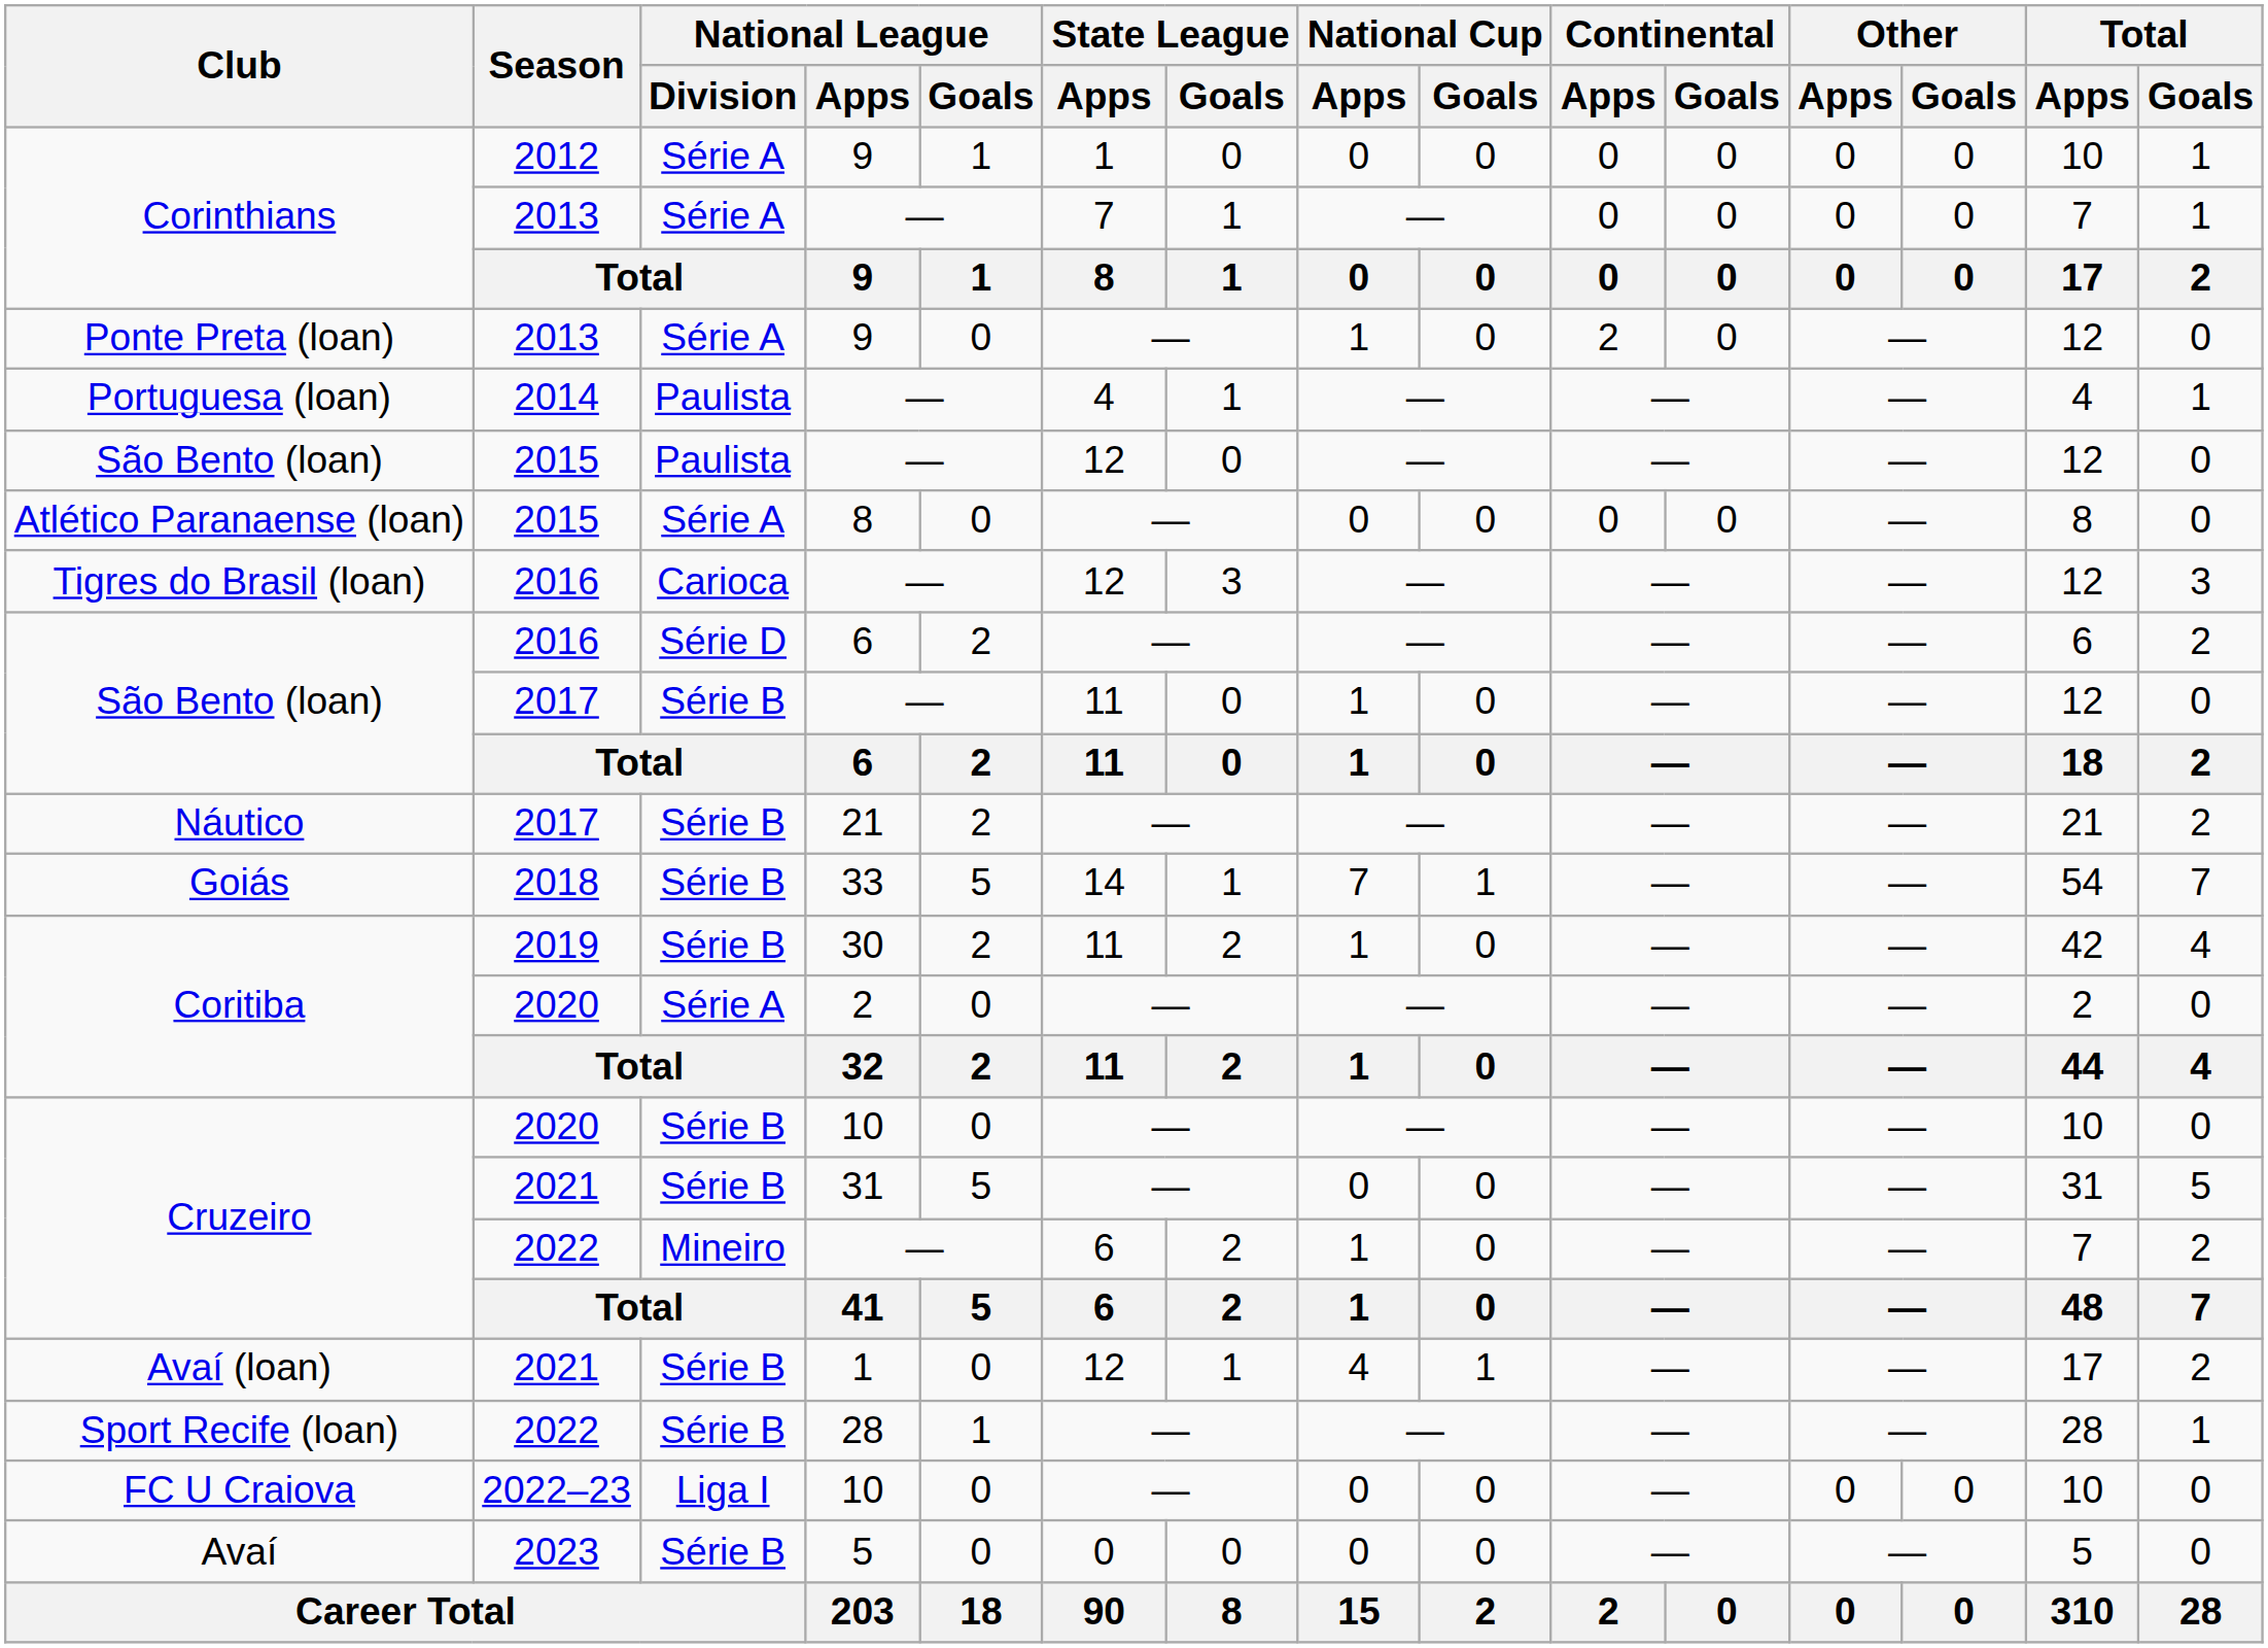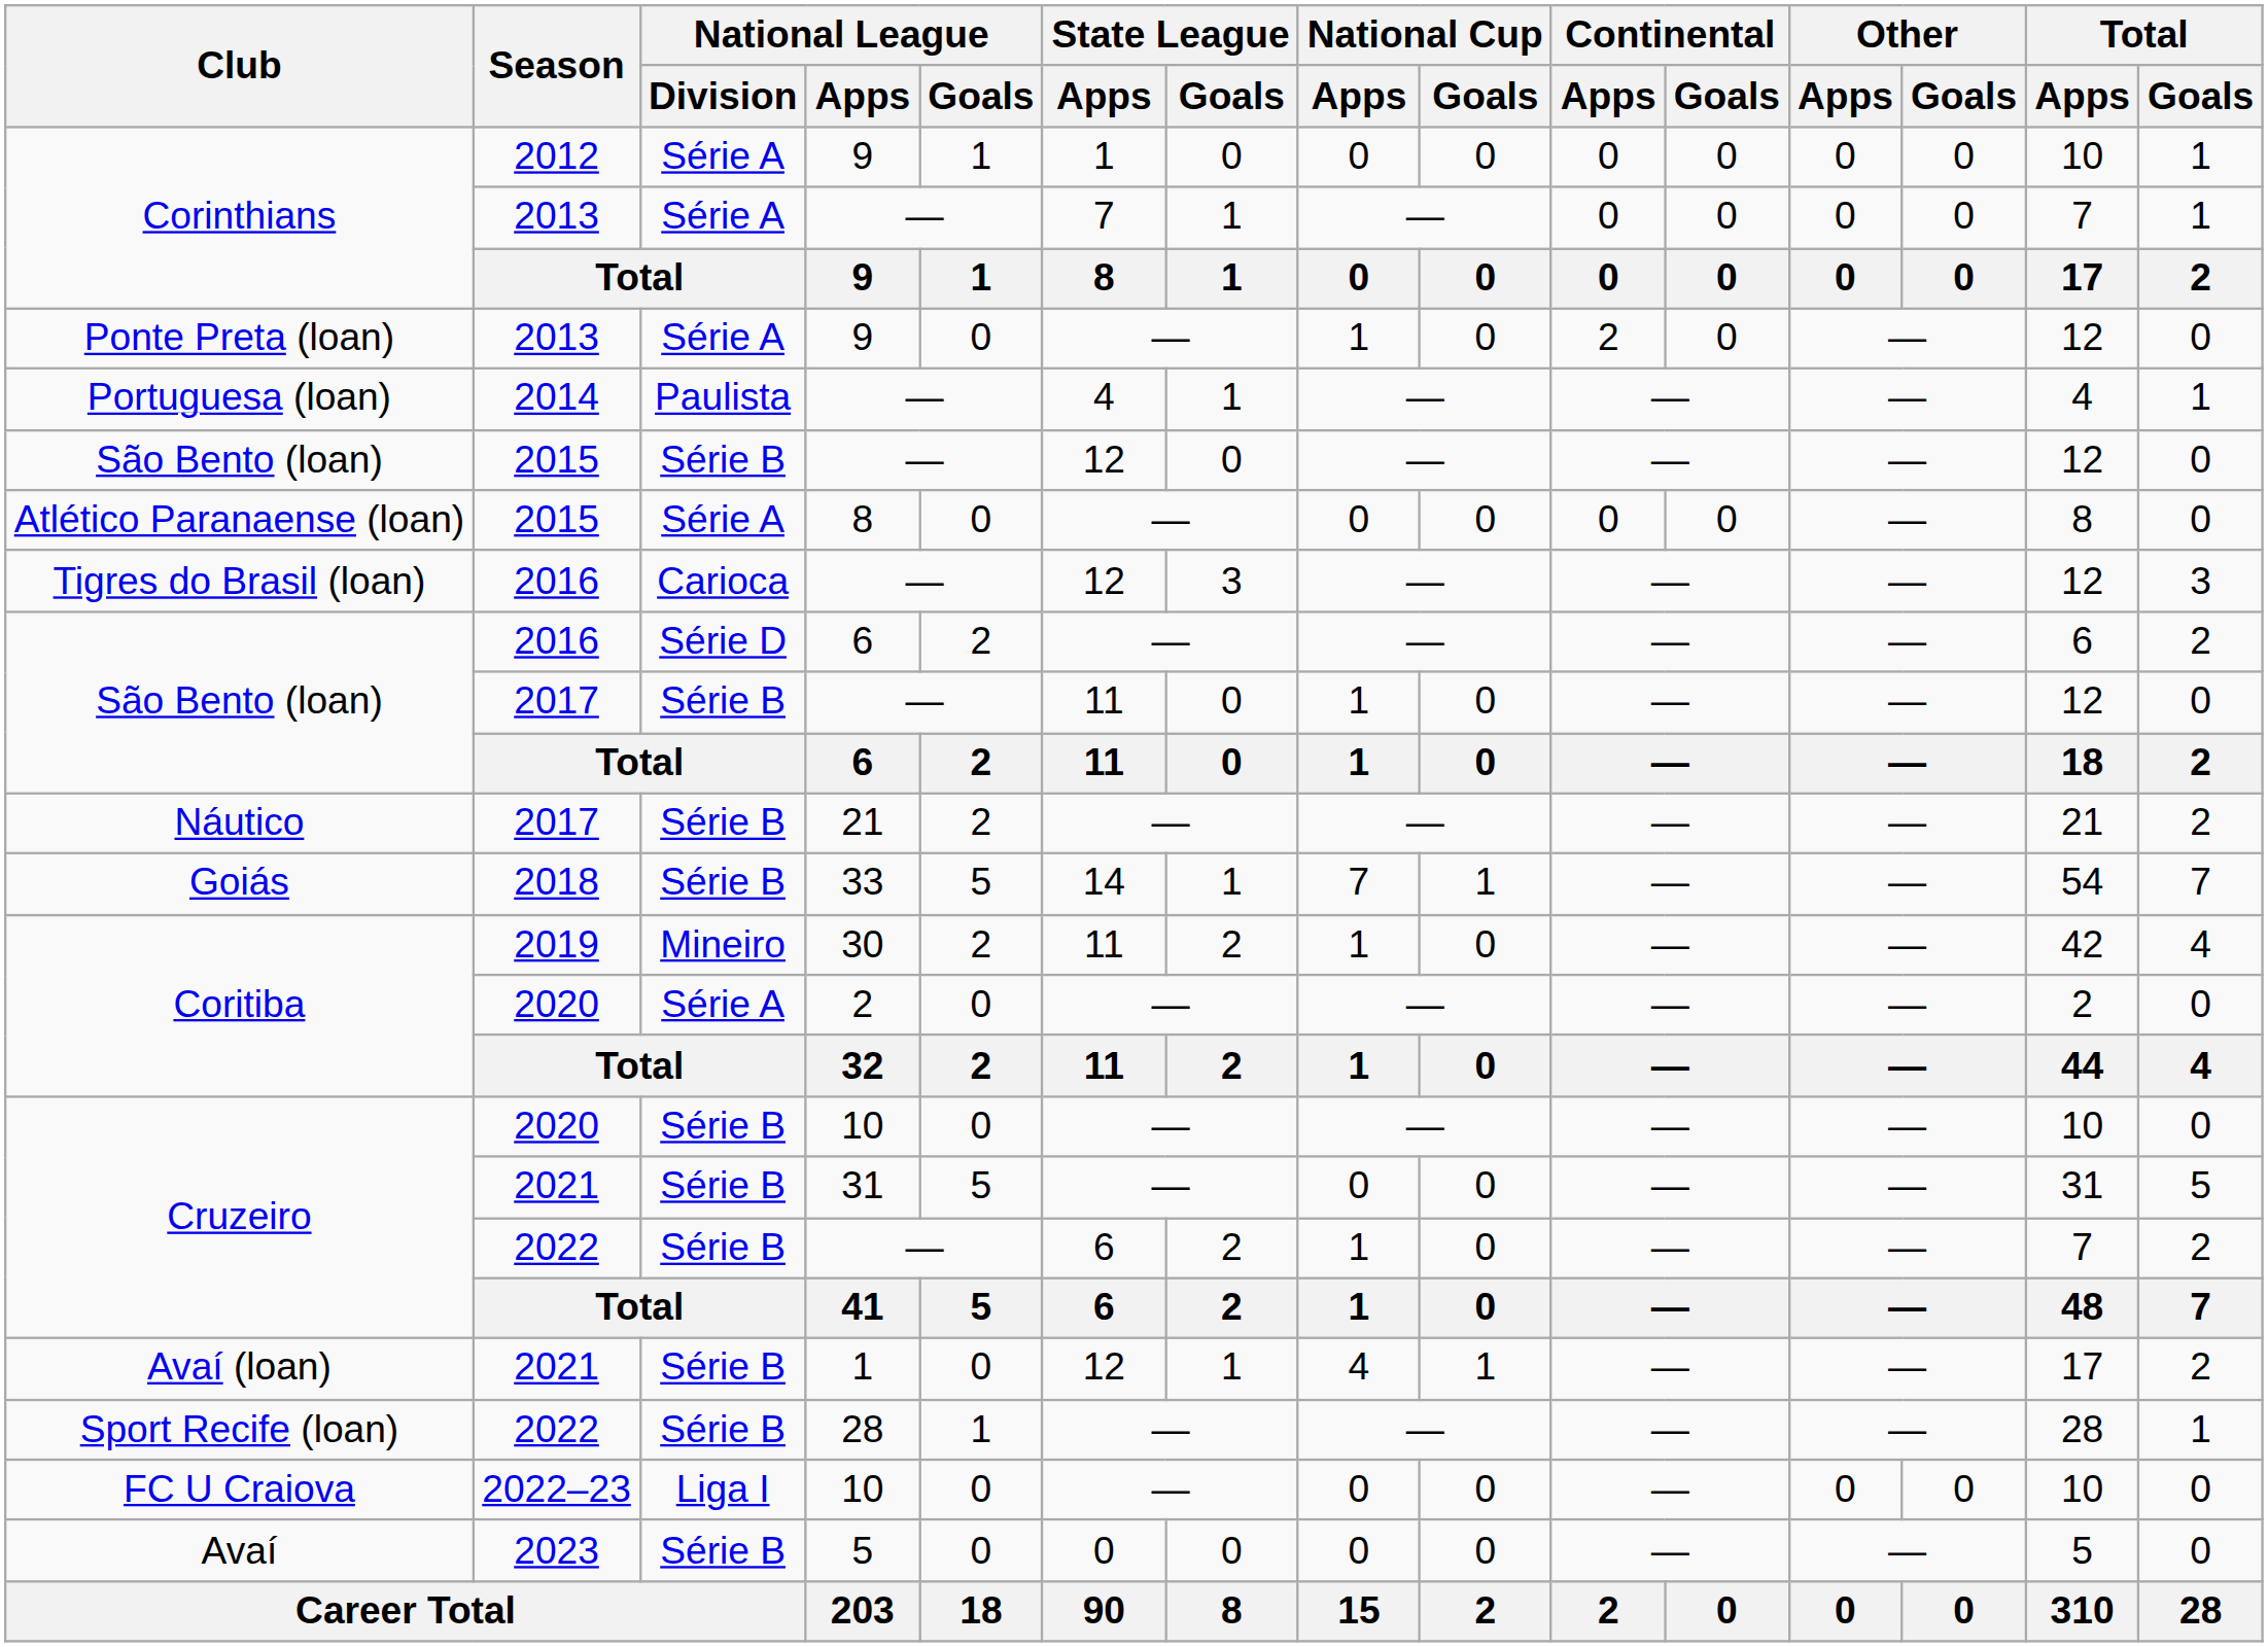São Bento (loan) / 2015 | National League / Division: Paulista -> Série B
Coritiba / 2019 | National League / Division: Série B -> Mineiro
Cruzeiro / 2022 | National League / Division: Mineiro -> Série B
